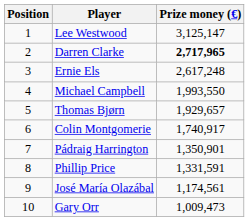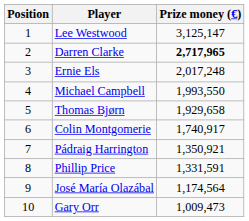Ernie Els | Prize money (€): 2,617,248 -> 2,017,248
Thomas Bjørn | Prize money (€): 1,929,657 -> 1,929,658
Pádraig Harrington | Prize money (€): 1,350,901 -> 1,350,921
José María Olazábal | Prize money (€): 1,174,561 -> 1,174,564
